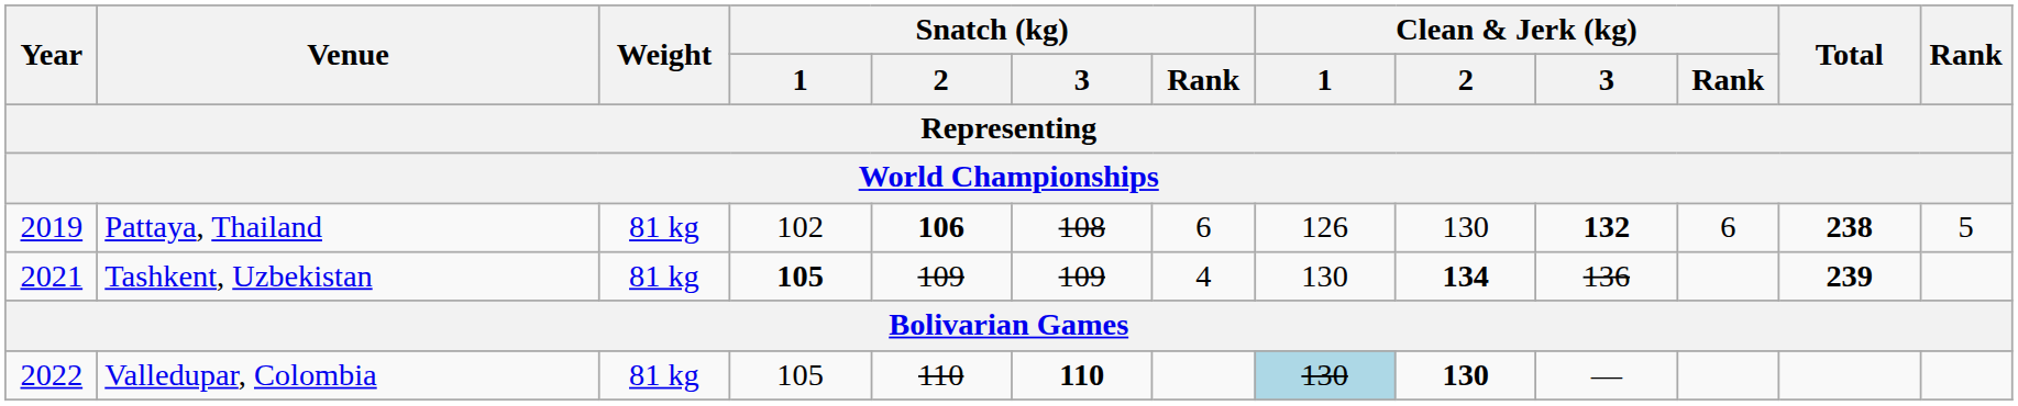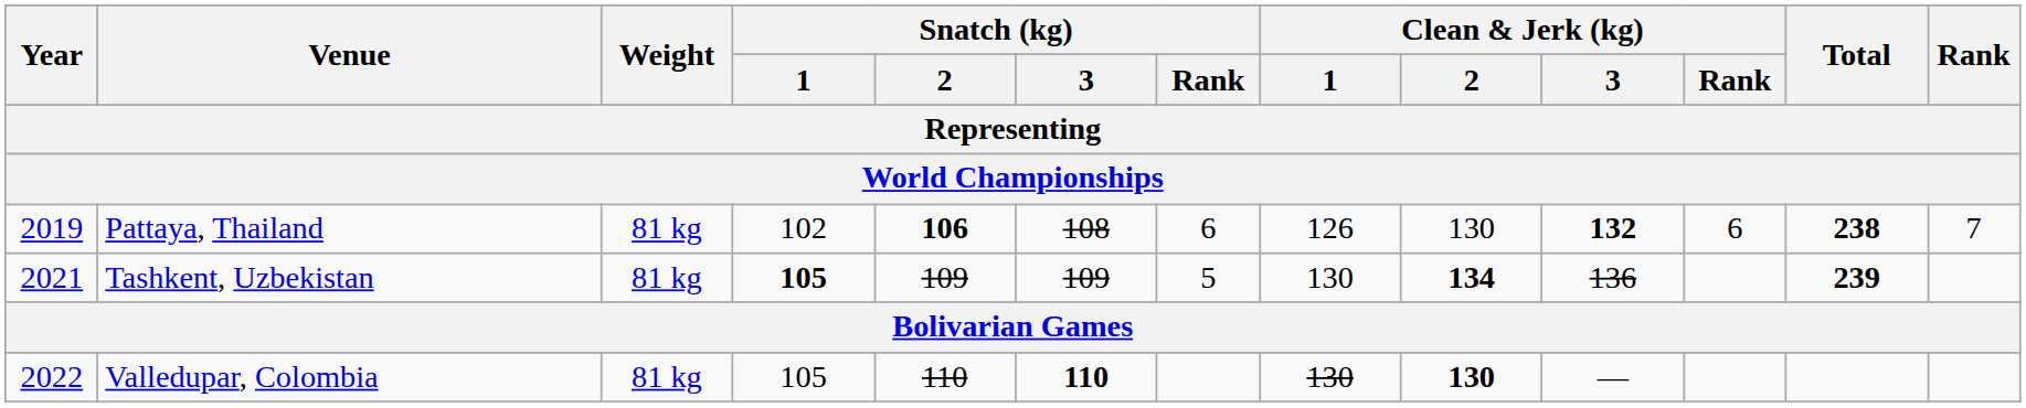Pattaya, Thailand | Rank: 5 -> 7
Tashkent, Uzbekistan | Snatch (kg) / Rank: 4 -> 5
Valledupar, Colombia | Clean & Jerk (kg) / 1: lightblue background -> no background
